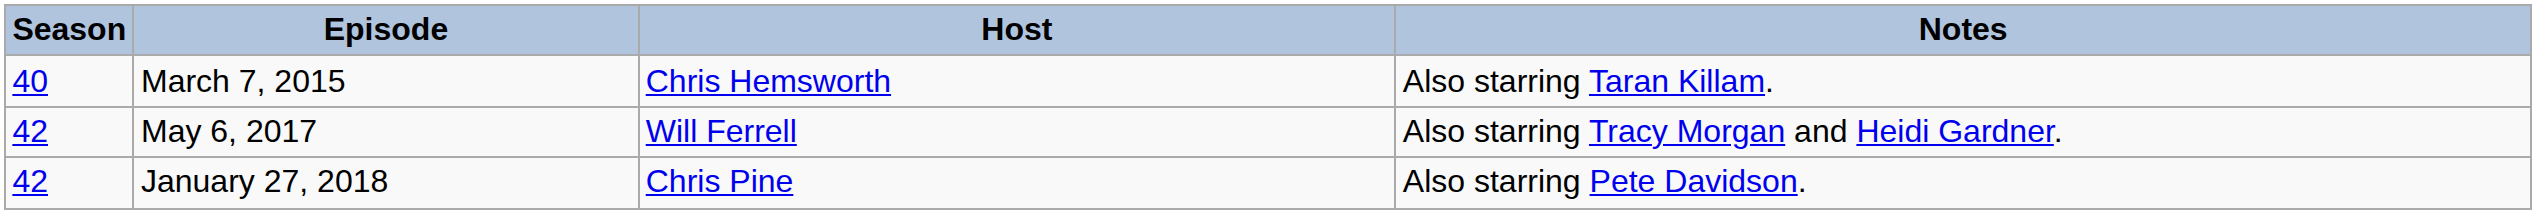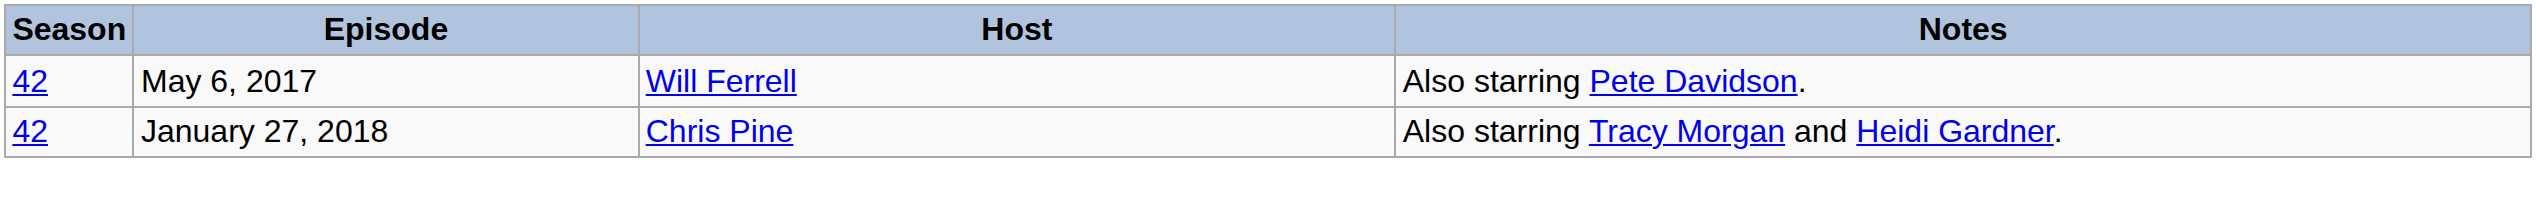- row: 40 | March 7, 2015 | Chris Hemsworth | Also starring Taran Killam.
May 6, 2017 | Notes: Also starring Tracy Morgan and Heidi Gardner. -> Also starring Pete Davidson.
January 27, 2018 | Notes: Also starring Pete Davidson. -> Also starring Tracy Morgan and Heidi Gardner.
